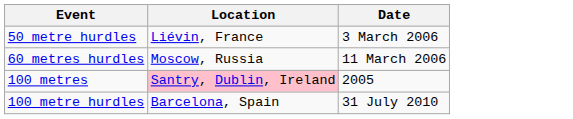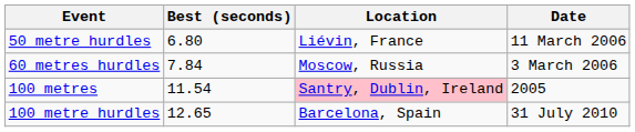+ column: Best (seconds) | 6.80 | 7.84 | 11.54 | 12.65
50 metre hurdles | Date: 3 March 2006 -> 11 March 2006
60 metres hurdles | Date: 11 March 2006 -> 3 March 2006
